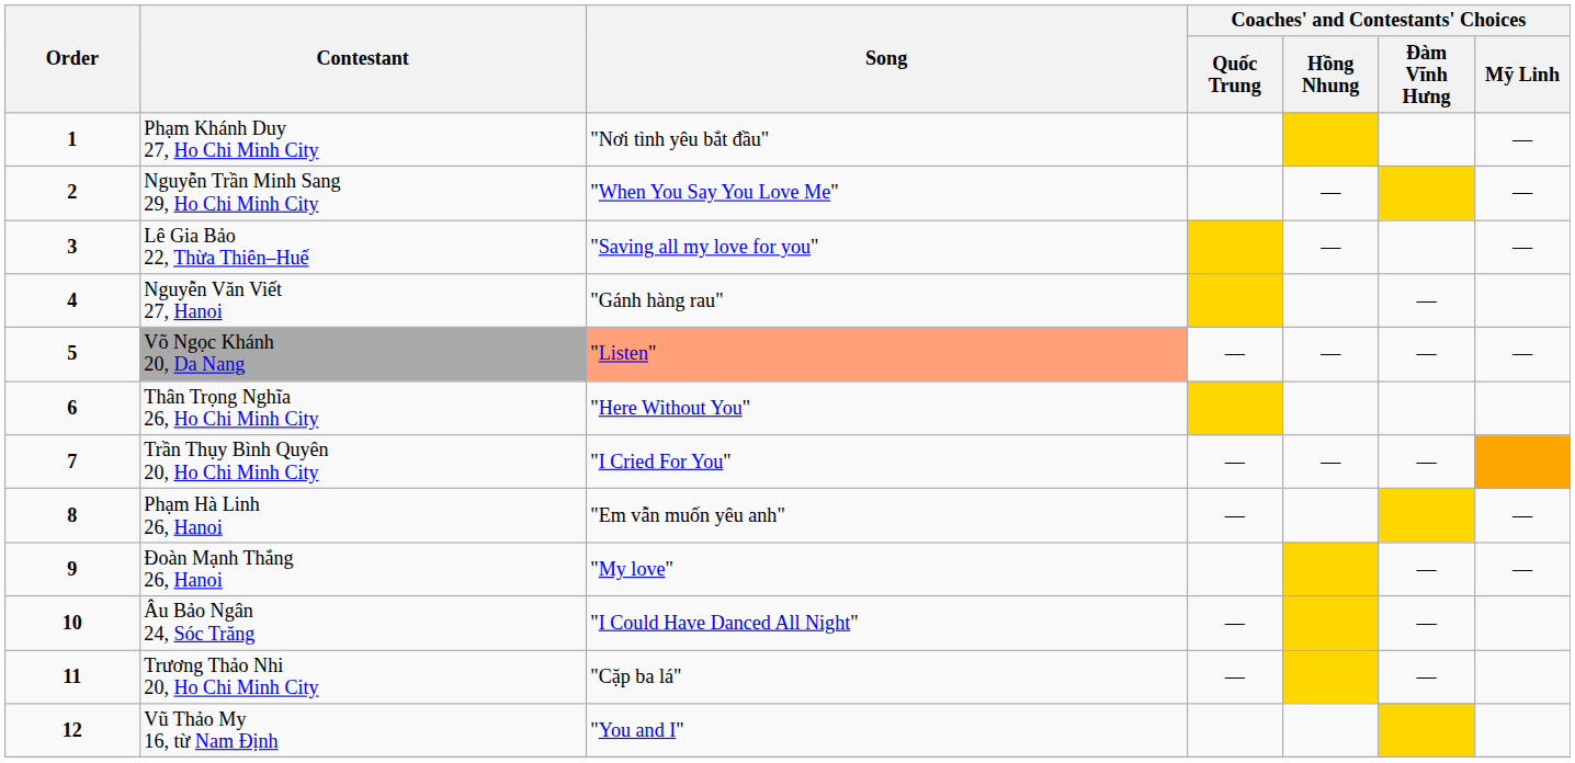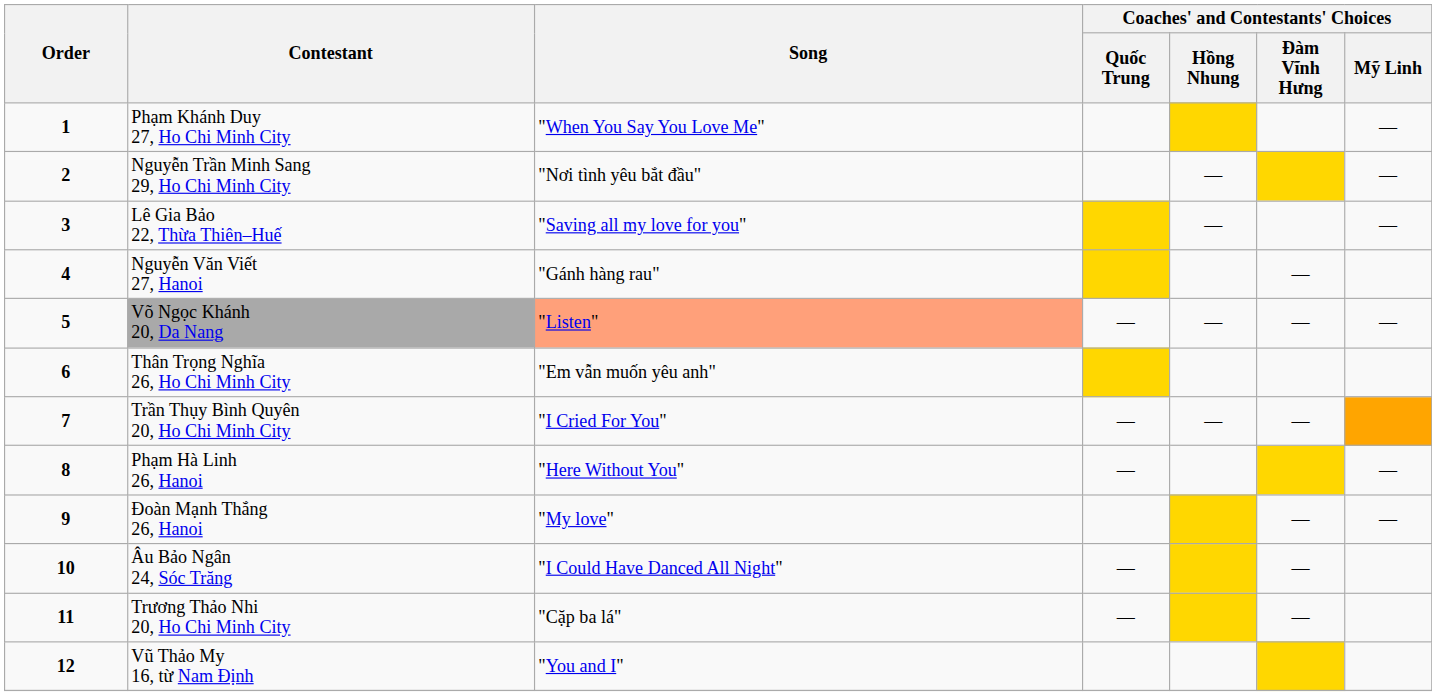Phạm Khánh Duy 27, Ho Chi Minh City | Song: "Nơi tình yêu bắt đầu" -> "When You Say You Love Me"
Nguyễn Trần Minh Sang 29, Ho Chi Minh City | Song: "When You Say You Love Me" -> "Nơi tình yêu bắt đầu"
Thân Trọng Nghĩa 26, Ho Chi Minh City | Song: "Here Without You" -> "Em vẫn muốn yêu anh"
Phạm Hà Linh 26, Hanoi | Song: "Em vẫn muốn yêu anh" -> "Here Without You"
